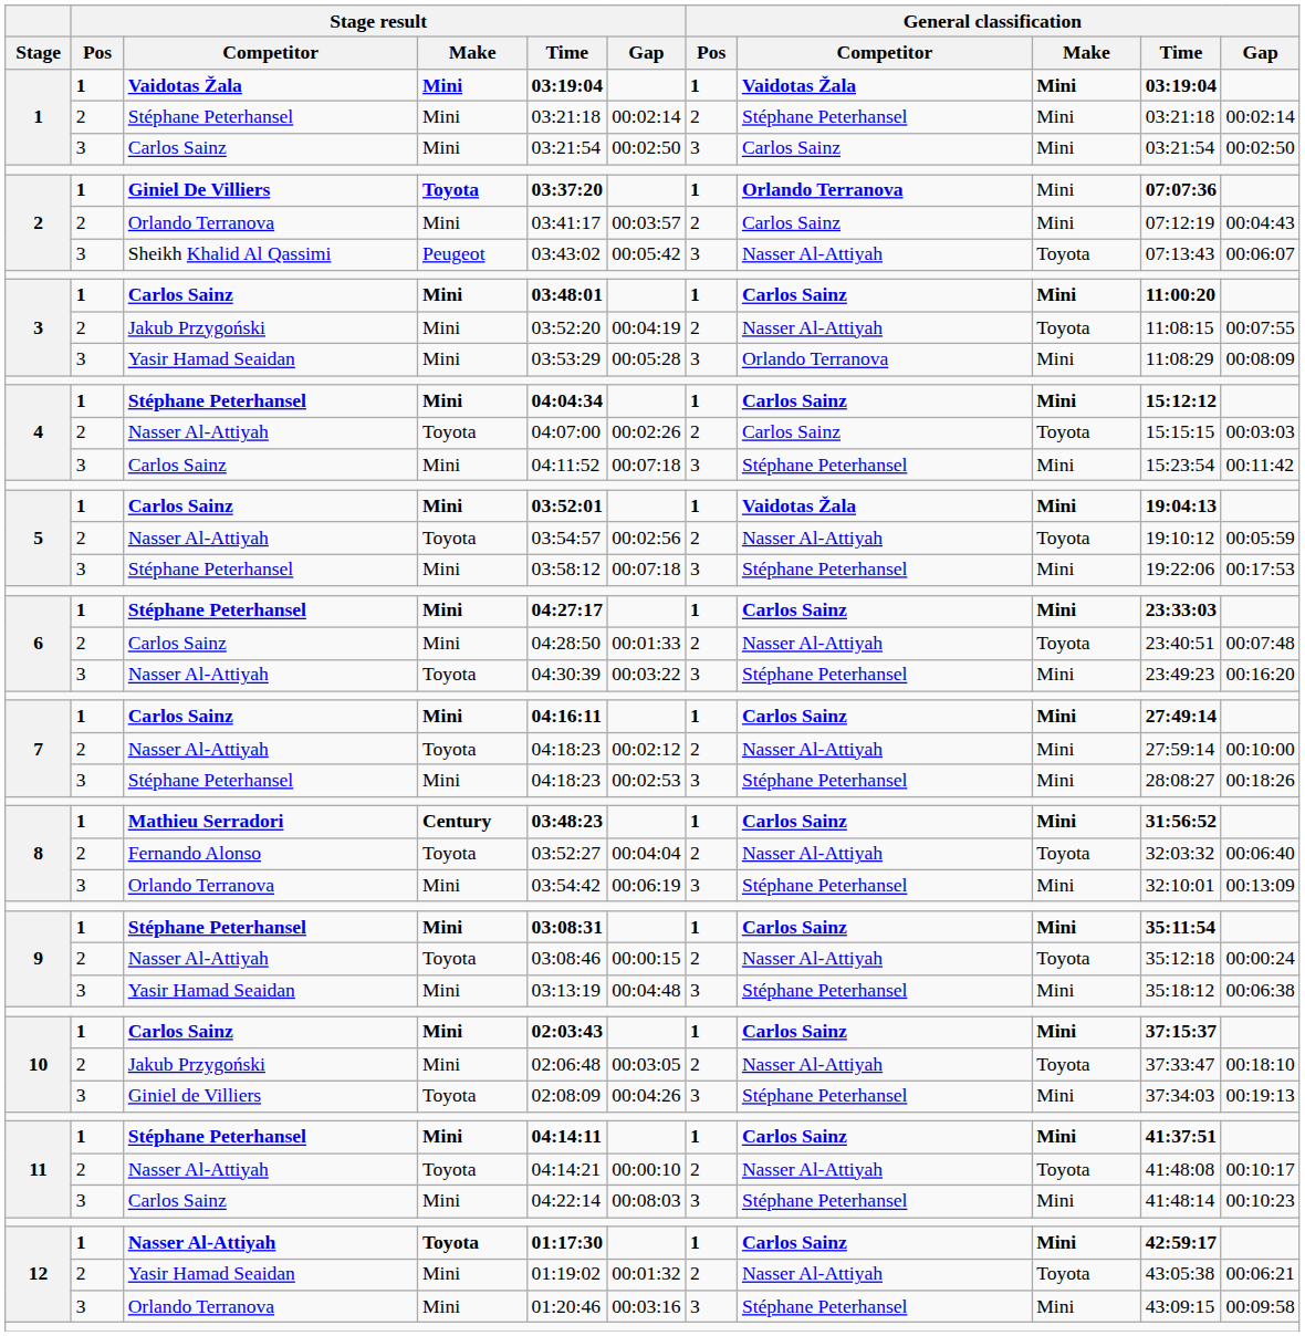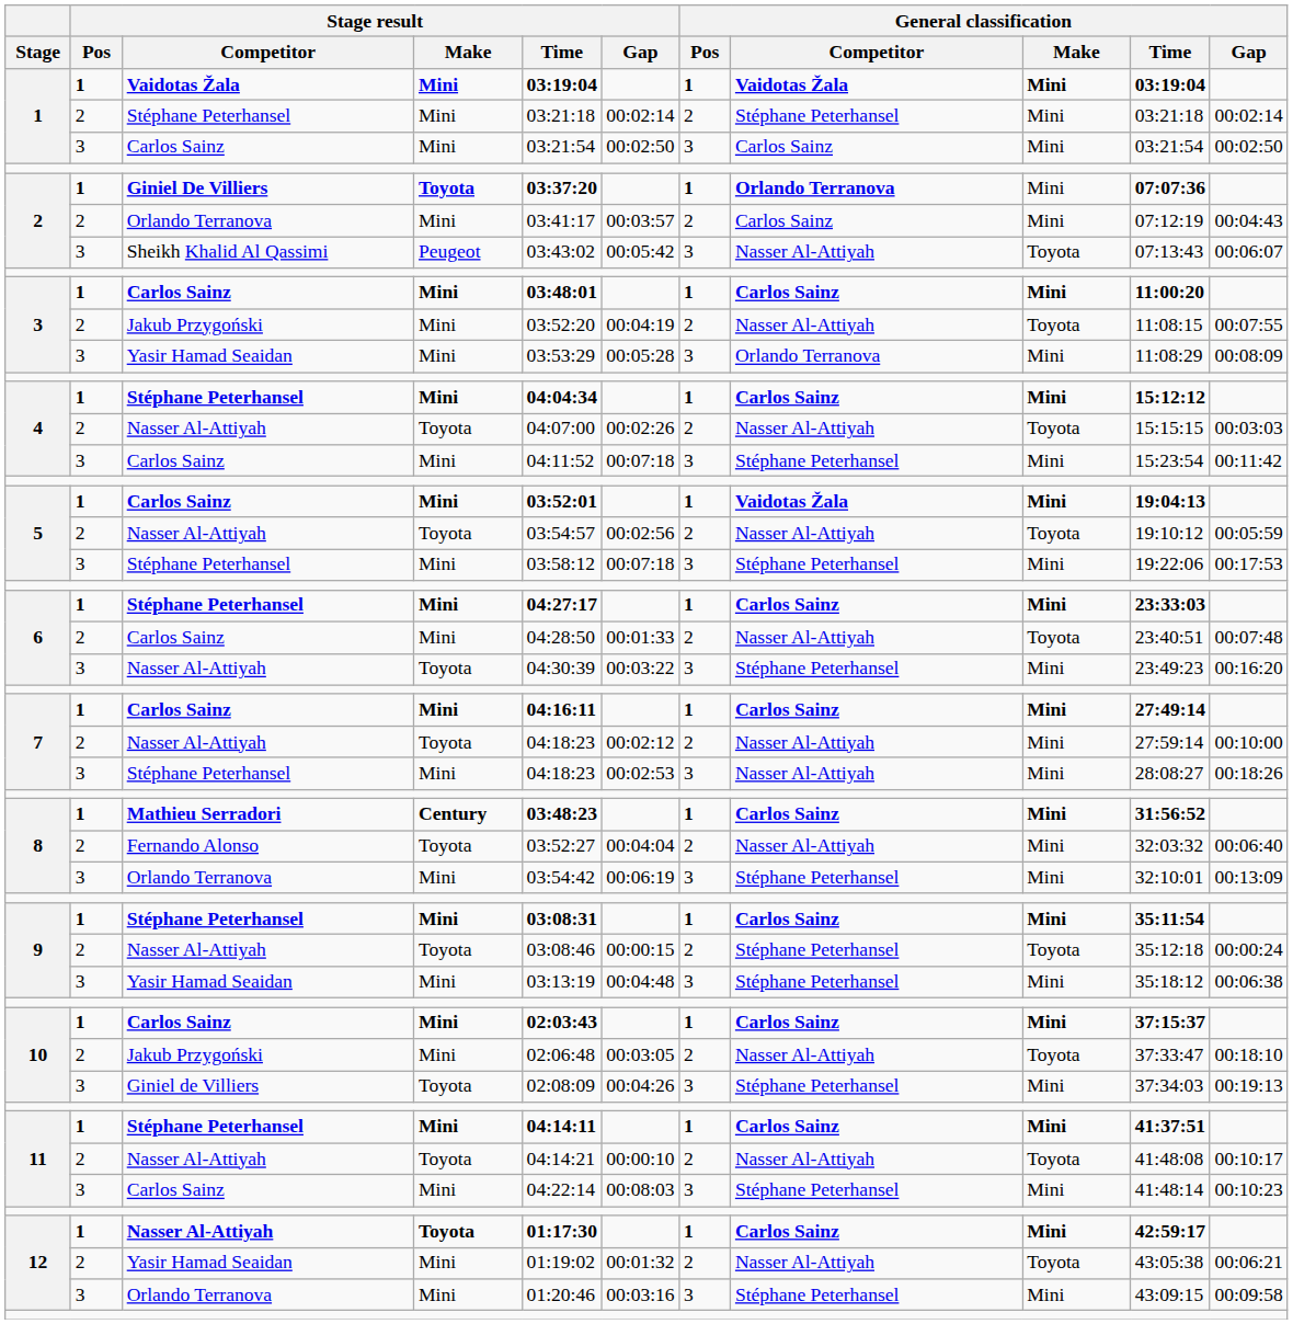4 / Nasser Al-Attiyah | General classification / Competitor: Carlos Sainz -> Nasser Al-Attiyah
7 / Stéphane Peterhansel | General classification / Competitor: Stéphane Peterhansel -> Nasser Al-Attiyah
8 / Fernando Alonso | General classification / Make: Toyota -> Mini
9 / Nasser Al-Attiyah | General classification / Competitor: Nasser Al-Attiyah -> Stéphane Peterhansel
